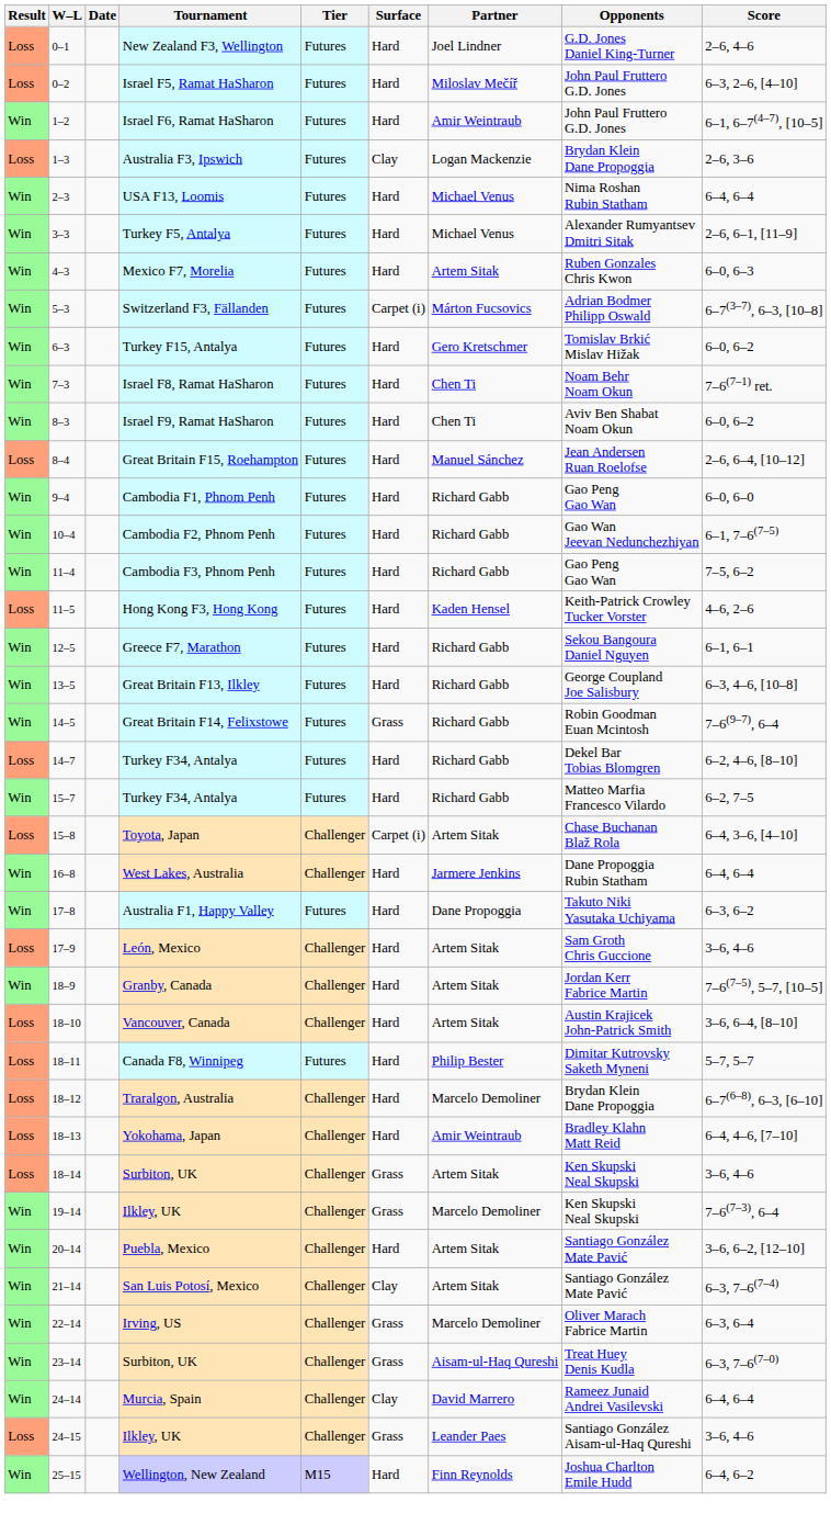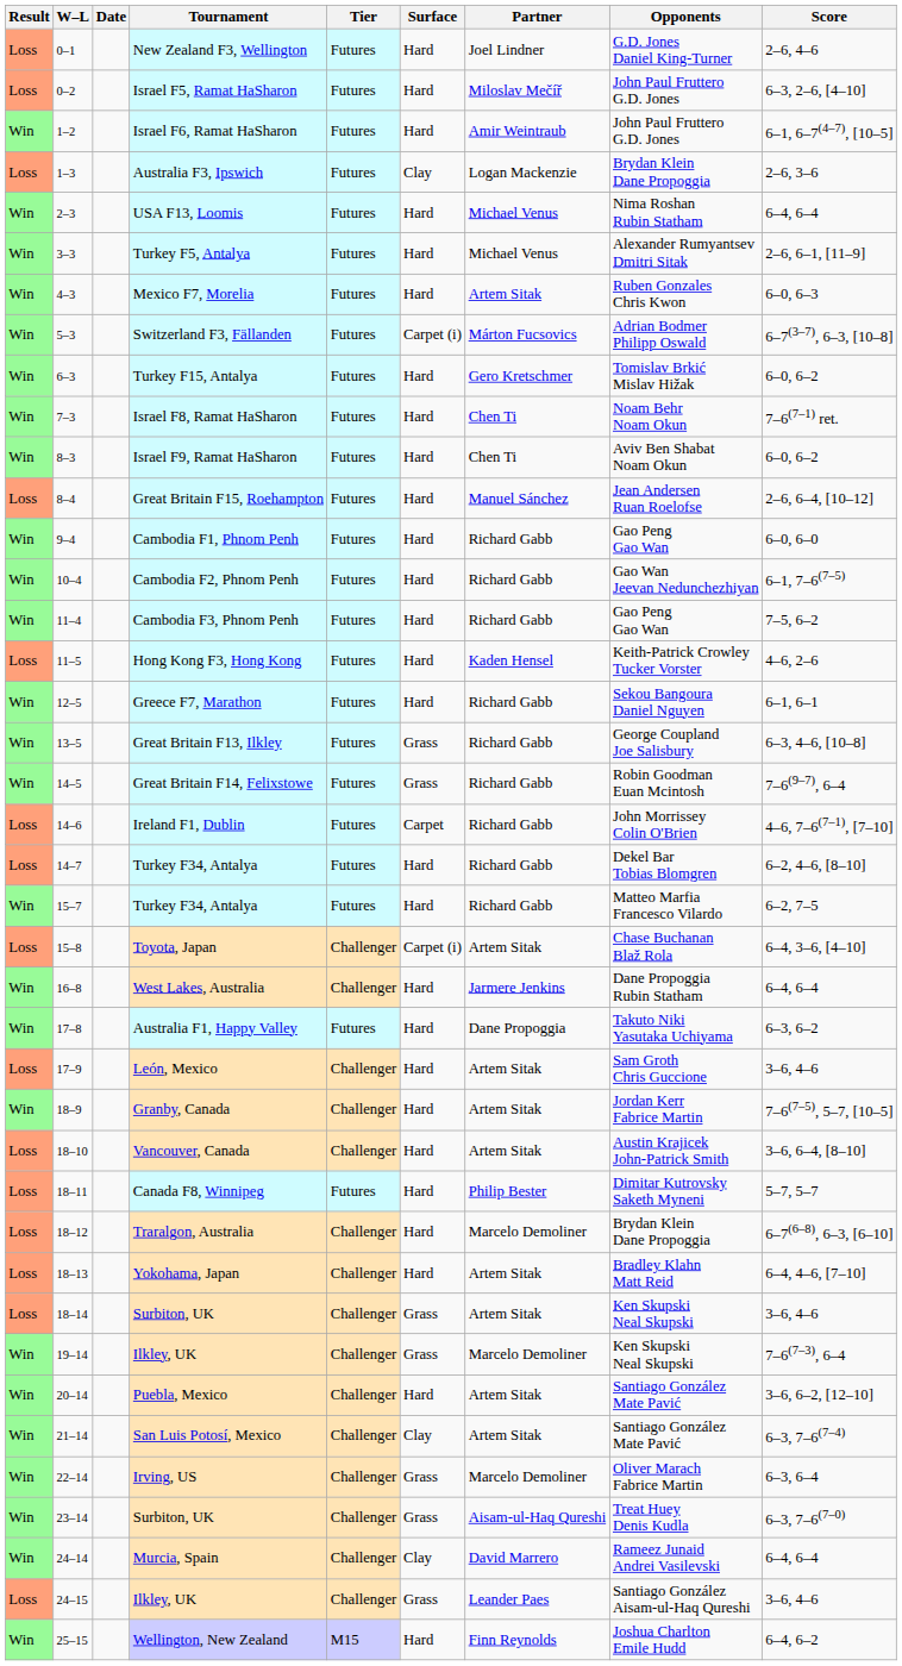Great Britain F13, Ilkley | Surface: Hard -> Grass
+ row: Loss | 14–6 | Ireland F1, Dublin | Futures | Carpet | Richard Gabb | John Morrissey Colin O'Brien | 4–6, 7–6(7–1), [7–10]
Yokohama, Japan | Partner: Amir Weintraub -> Artem Sitak
